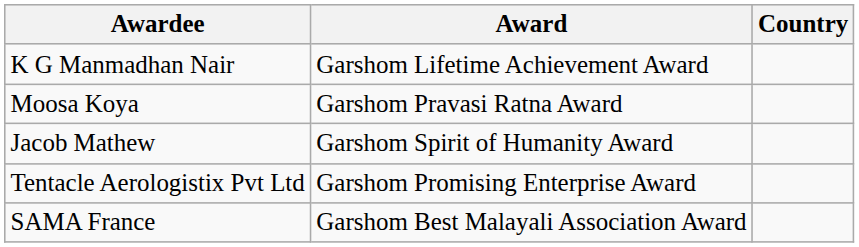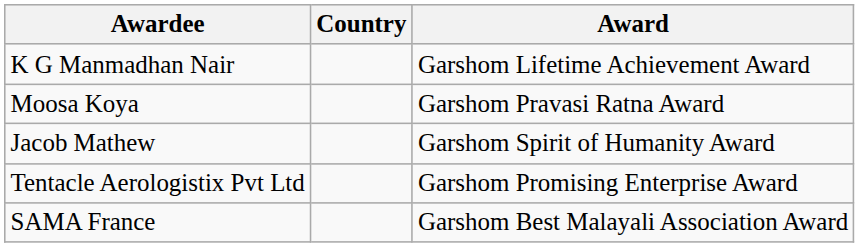columns swapped: Award <-> Country
